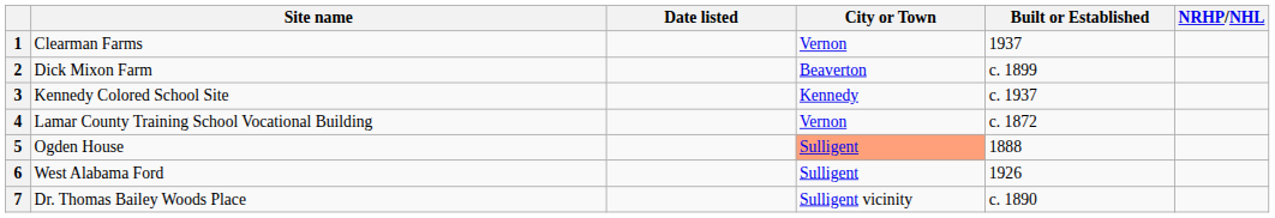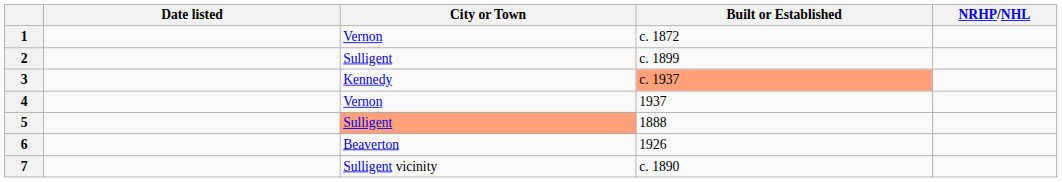- column: Site name | Clearman Farms | Dick Mixon Farm | Kennedy Colored School Site | Lamar County Training School Vocational Building | Ogden House | West Alabama Ford | Dr. Thomas Bailey Woods Place
1 | Built or Established: 1937 -> c. 1872
2 | City or Town: Beaverton -> Sulligent
3 | Built or Established: no background -> lightsalmon background
4 | Built or Established: c. 1872 -> 1937
6 | City or Town: Sulligent -> Beaverton
